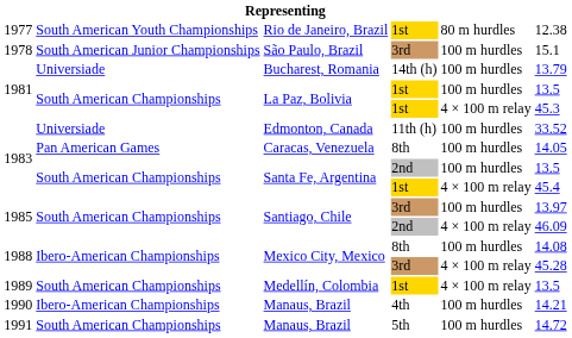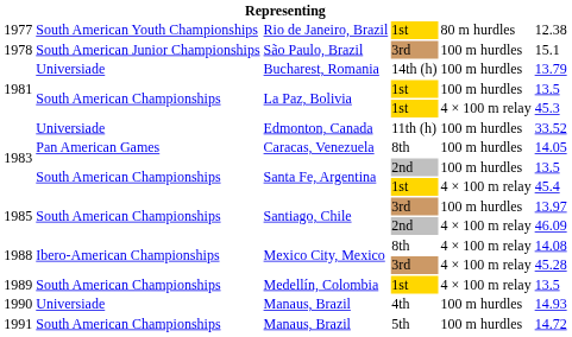Mexico City, Mexico / 8th | column 5: 100 m hurdles -> 4 × 100 m relay
Manaus, Brazil / 4th | column 2: Ibero-American Championships -> Universiade
Manaus, Brazil / 4th | column 6: 14.21 -> 14.93
